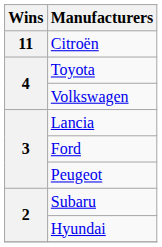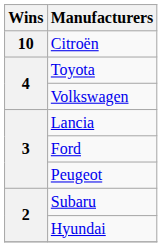Citroën | Wins: 11 -> 10
